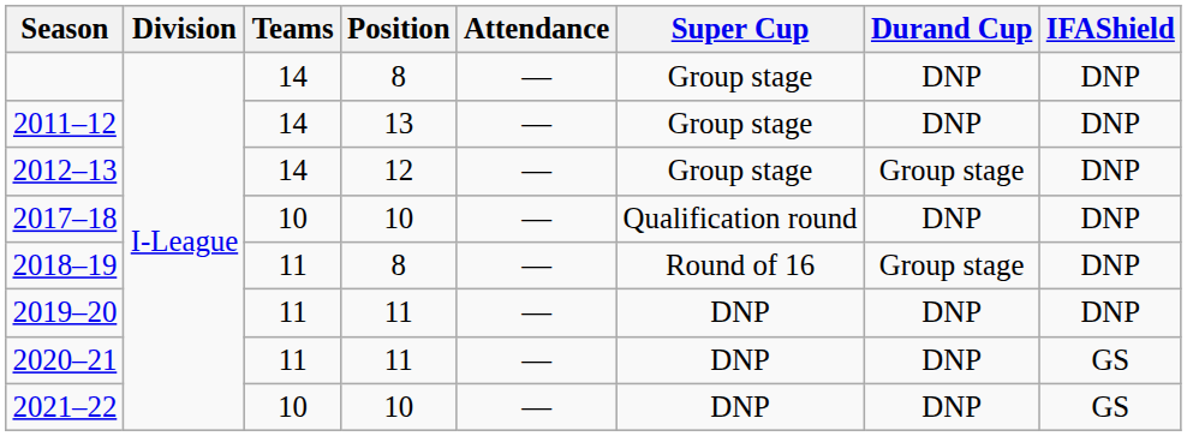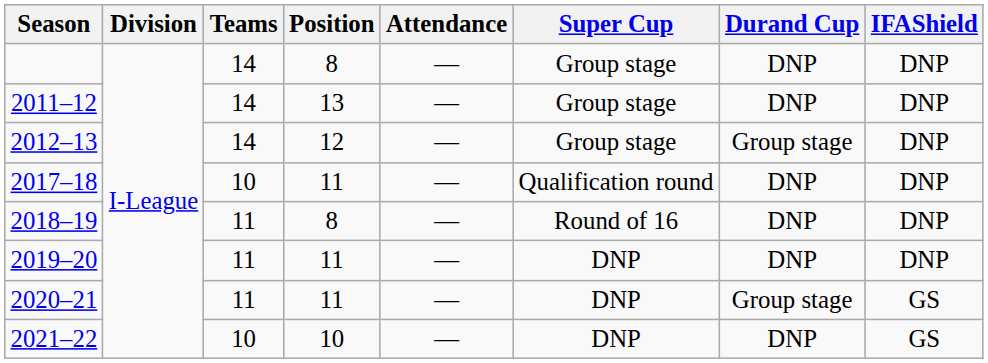2017–18 | Position: 10 -> 11
2018–19 | Durand Cup: Group stage -> DNP
2020–21 | Durand Cup: DNP -> Group stage
